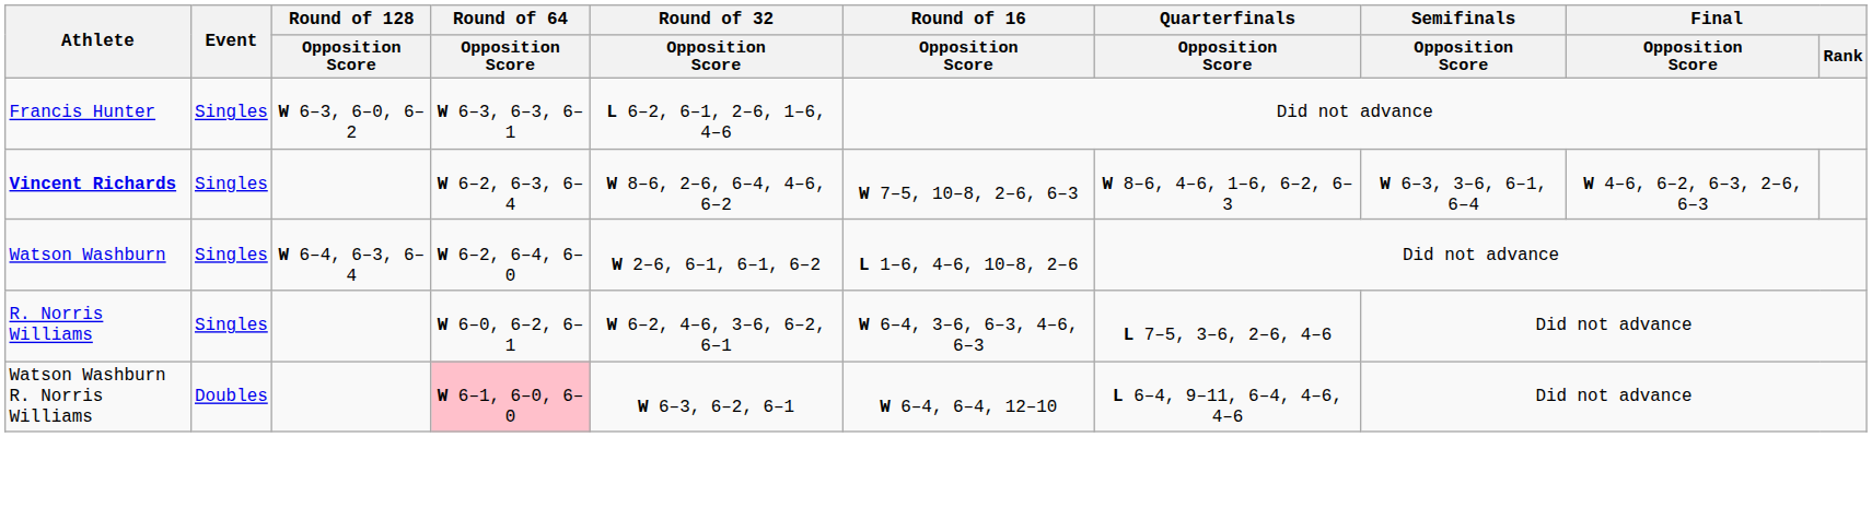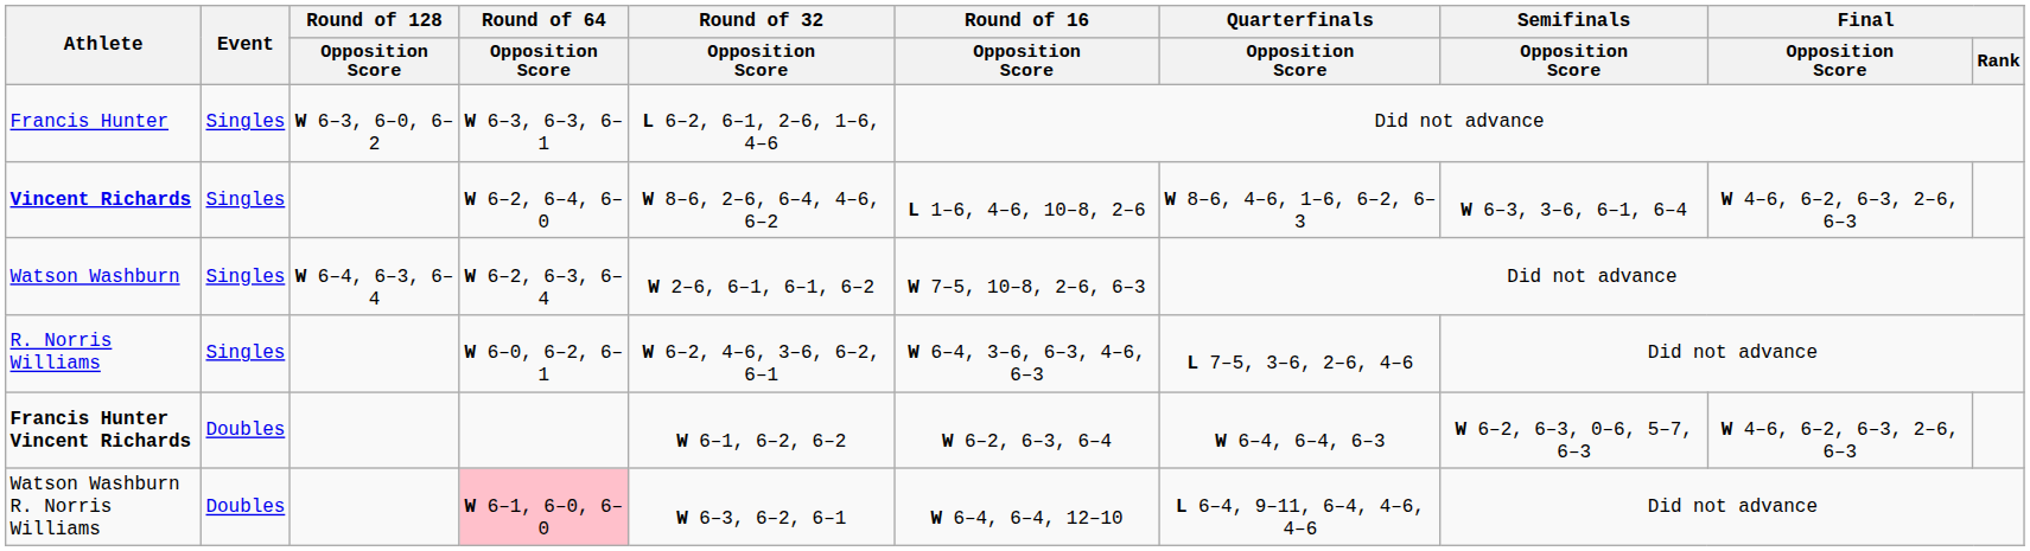Vincent Richards | Round of 64 / Opposition Score: W 6–2, 6–3, 6–4 -> W 6–2, 6–4, 6–0
Vincent Richards | Round of 16 / Opposition Score: W 7–5, 10–8, 2–6, 6–3 -> L 1–6, 4–6, 10–8, 2–6
Watson Washburn | Round of 64 / Opposition Score: W 6–2, 6–4, 6–0 -> W 6–2, 6–3, 6–4
Watson Washburn | Round of 16 / Opposition Score: L 1–6, 4–6, 10–8, 2–6 -> W 7–5, 10–8, 2–6, 6–3
+ row: Francis Hunter Vincent Richards | Doubles | W 6–1, 6–2, 6–2 | W 6–2, 6–3, 6–4 | W 6–4, 6–4, 6–3 | W 6–2, 6–3, 0–6, 5–7, 6–3 | W 4–6, 6–2, 6–3, 2–6, 6–3
